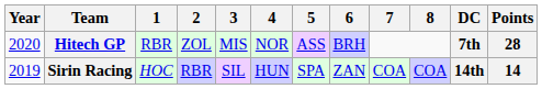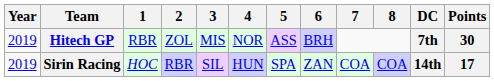Hitech GP | Year: 2020 -> 2019
Hitech GP | Points: 28 -> 30
Sirin Racing | Points: 14 -> 17
